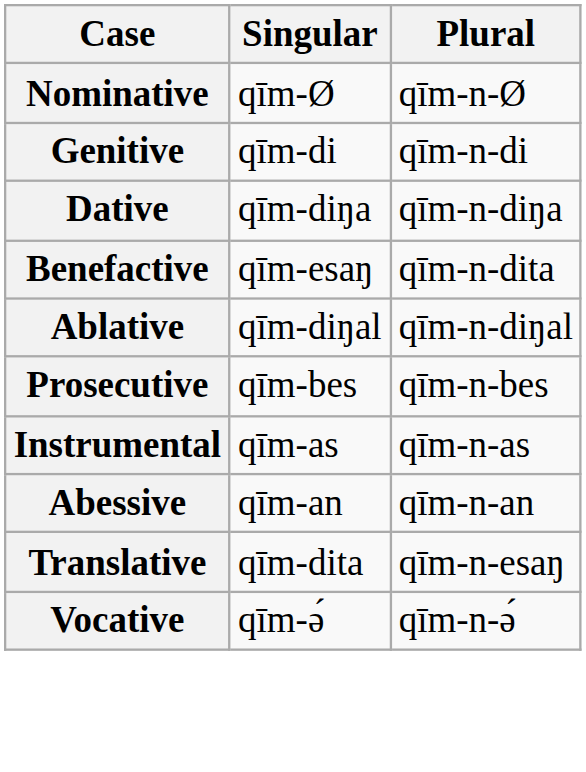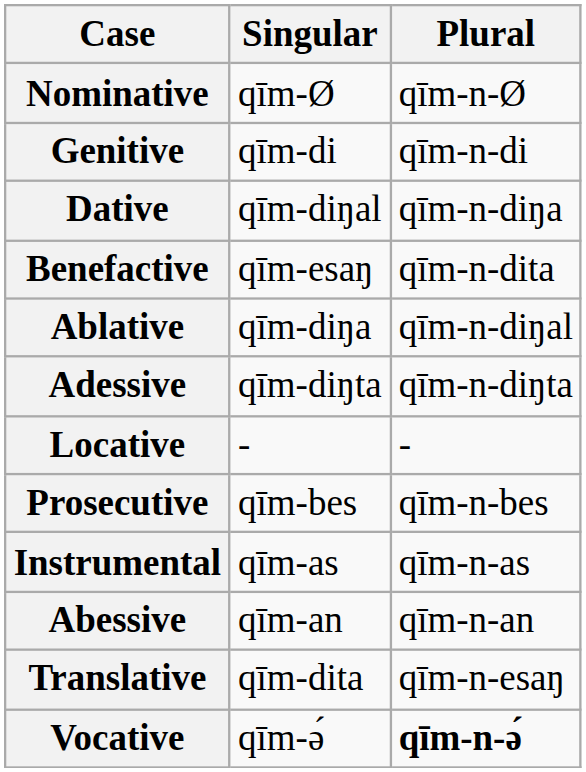Dative | Singular: qīm-diŋa -> qīm-diŋal
Ablative | Singular: qīm-diŋal -> qīm-diŋa
+ row: Adessive | qīm-diŋta | qīm-n-diŋta
+ row: Locative | - | -
Vocative | Plural: normal -> bold
